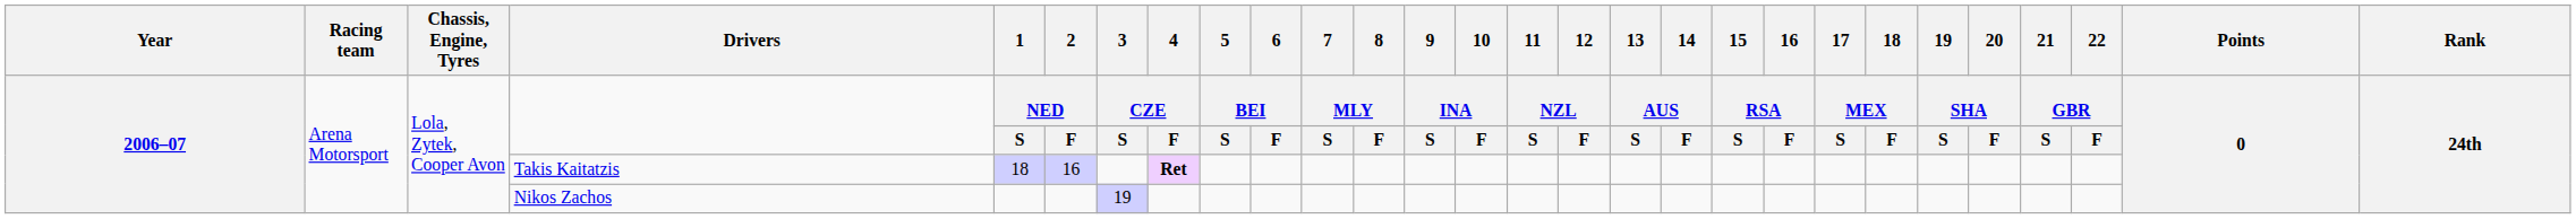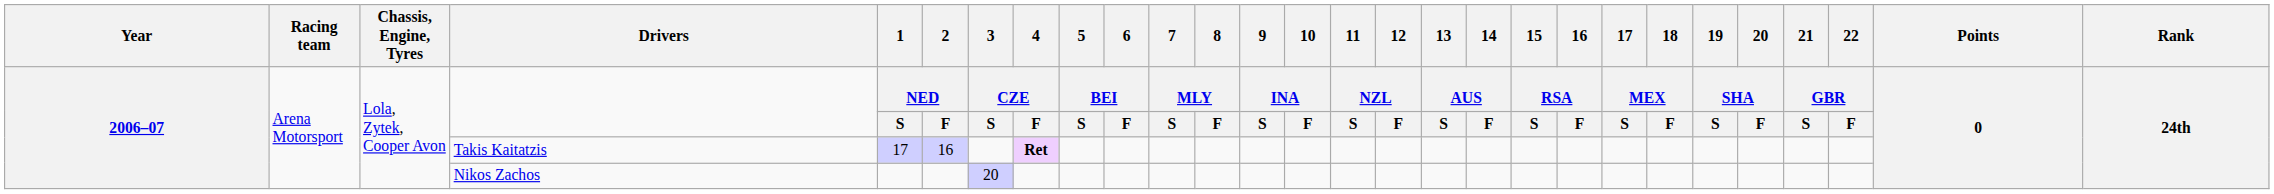Takis Kaitatzis | 1: 18 -> 17
Nikos Zachos | 3: 19 -> 20
